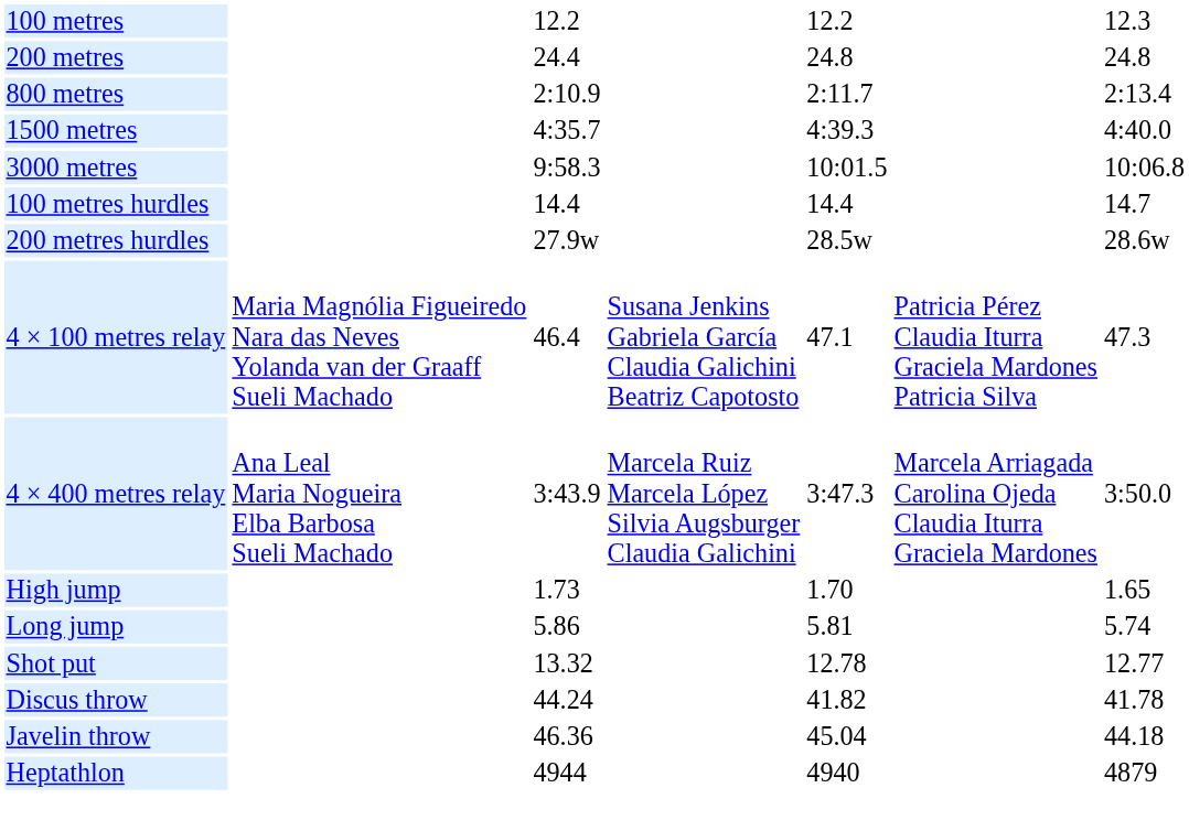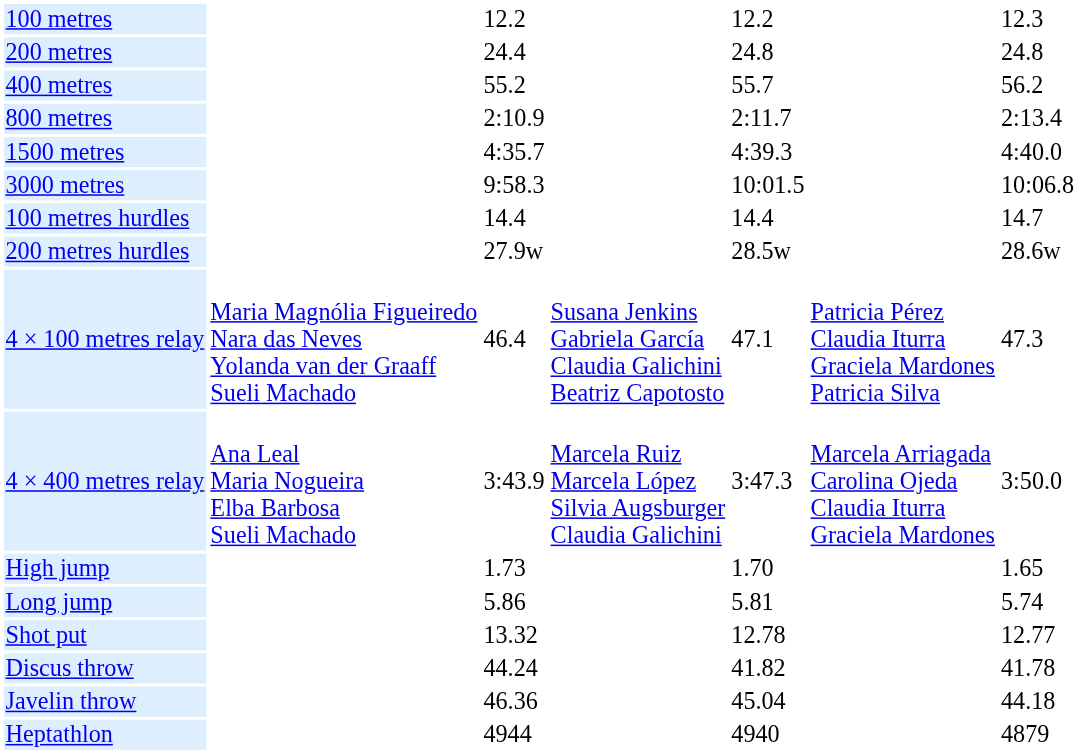+ row: 400 metres | 55.2 | 55.7 | 56.2
